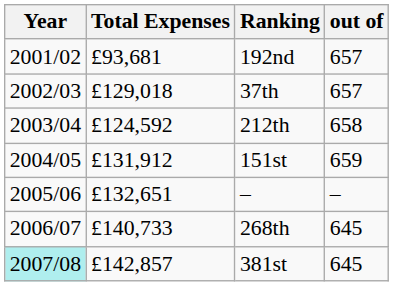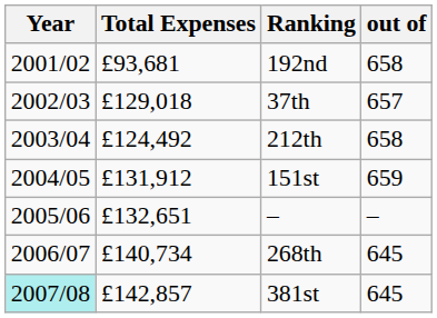192nd | out of: 657 -> 658
212th | Total Expenses: £124,592 -> £124,492
268th | Total Expenses: £140,733 -> £140,734
